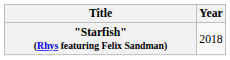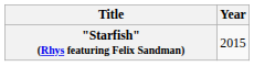"Starfish" (Rhys featuring Felix Sandman) | Year: 2018 -> 2015
